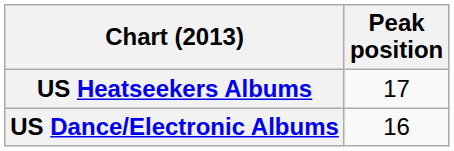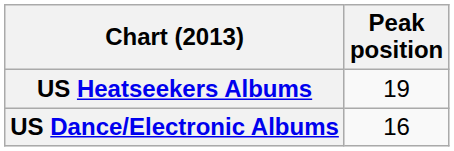US Heatseekers Albums | Peak position: 17 -> 19
